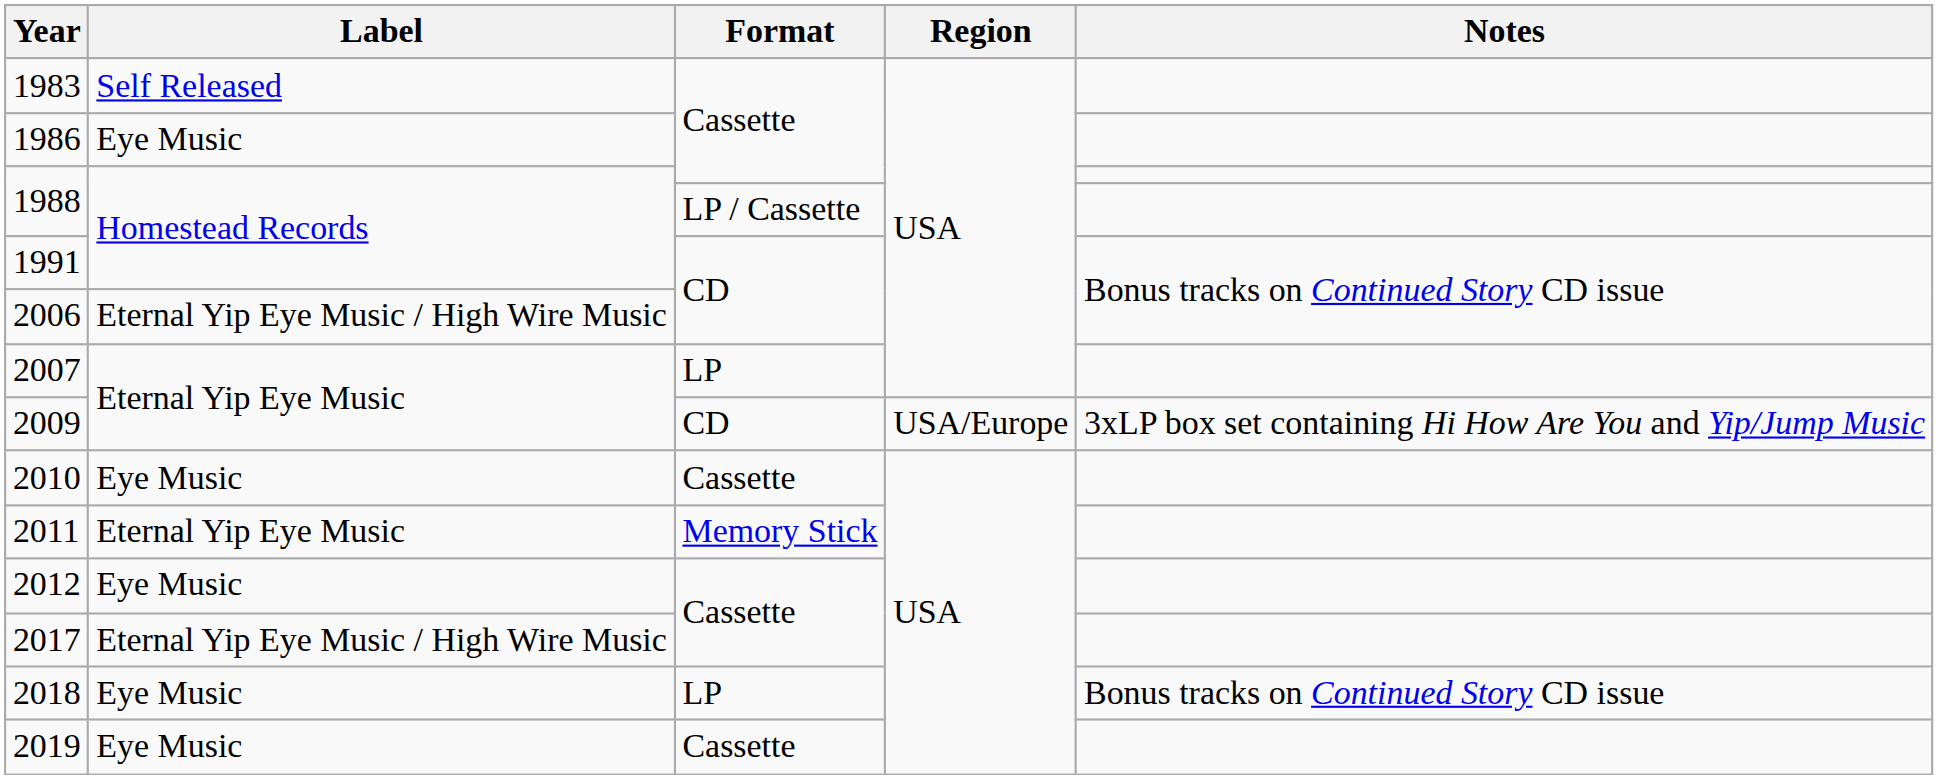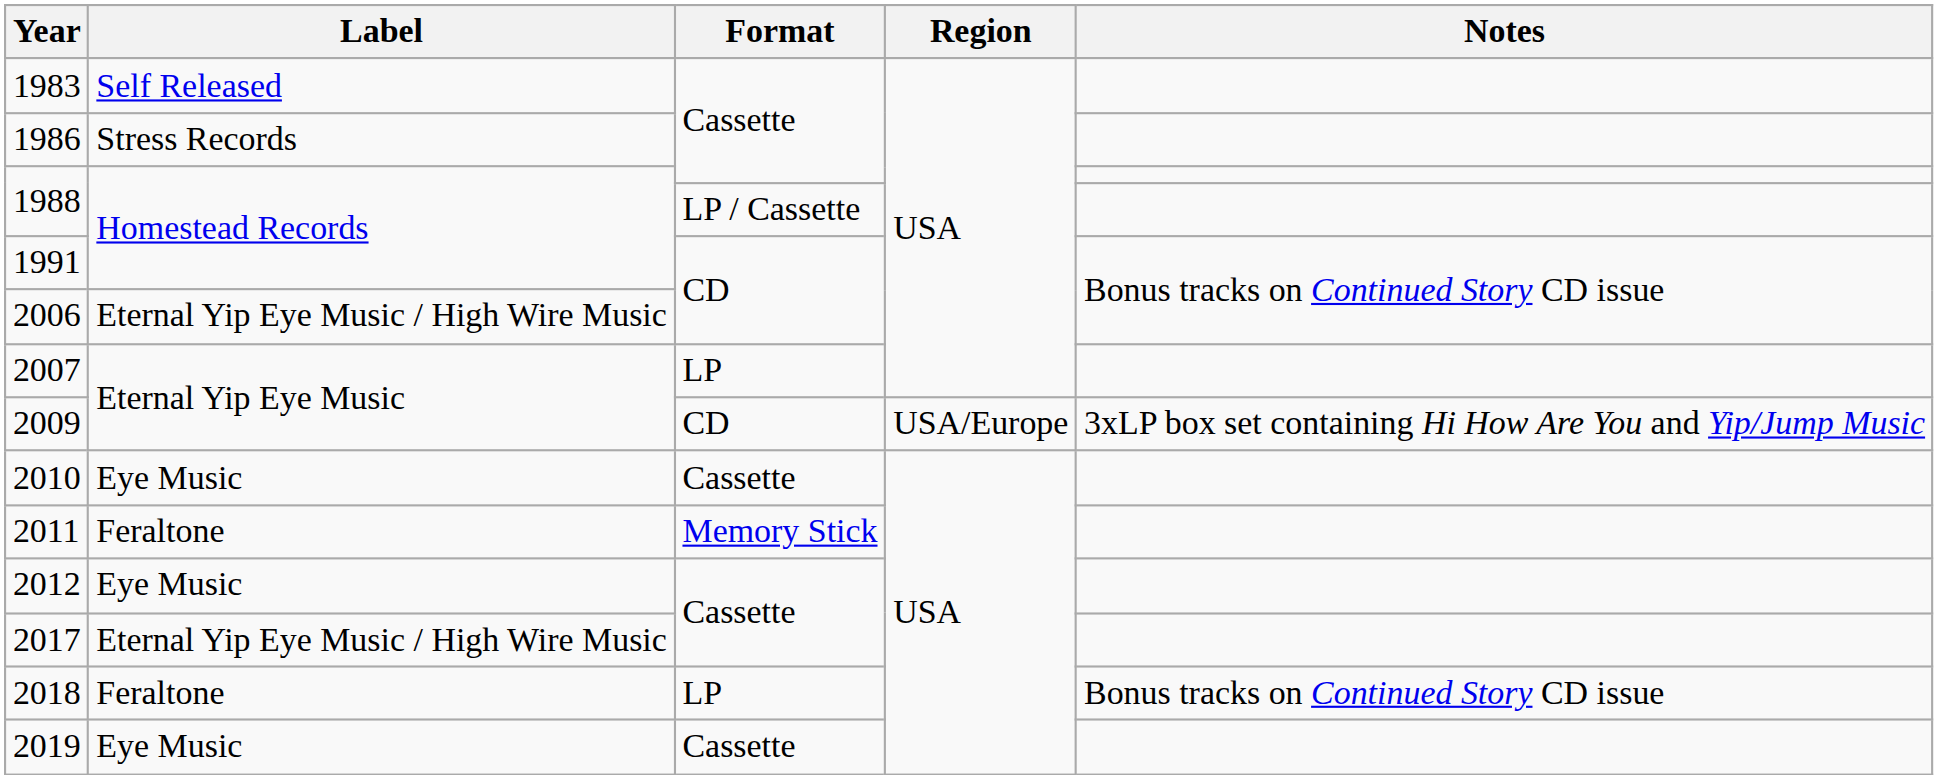1986 | Label: Eye Music -> Stress Records
2011 | Label: Eternal Yip Eye Music -> Feraltone
2018 | Label: Eye Music -> Feraltone
